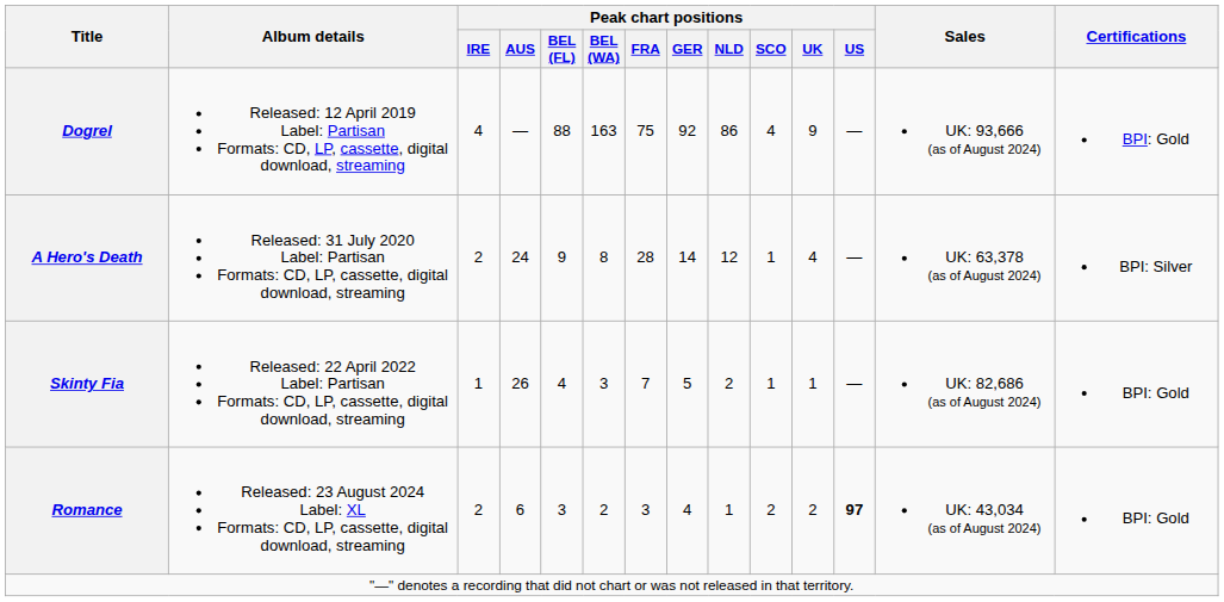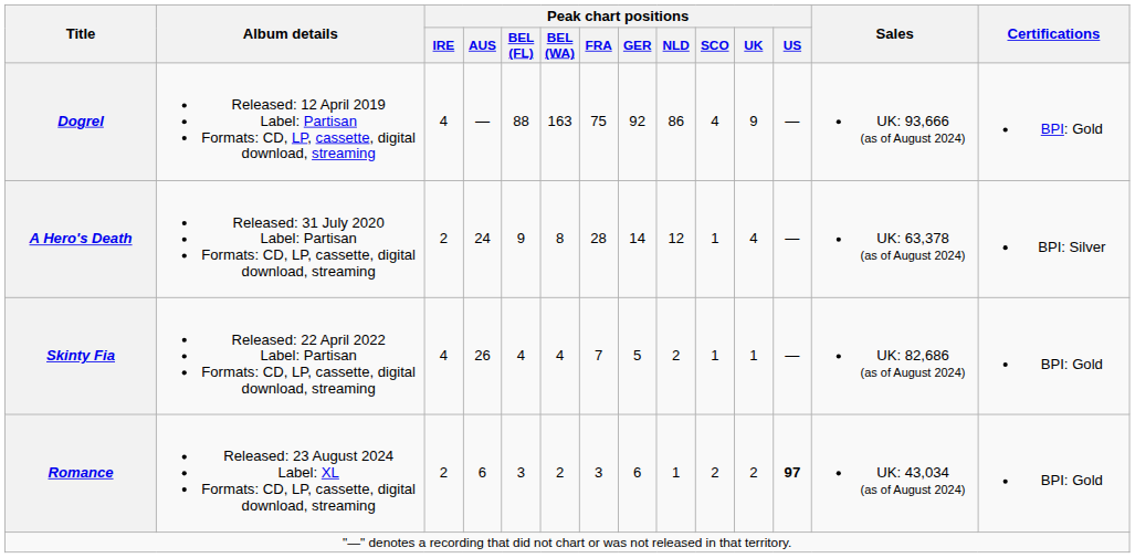Skinty Fia | Peak chart positions / IRE: 1 -> 4
Skinty Fia | Peak chart positions / BEL (WA): 3 -> 4
Romance | Peak chart positions / GER: 4 -> 6
